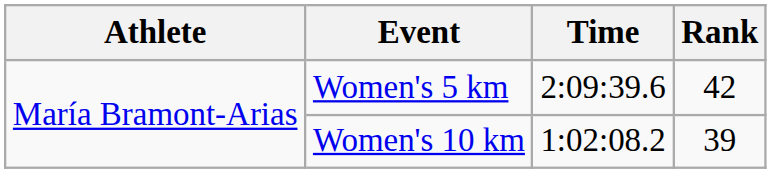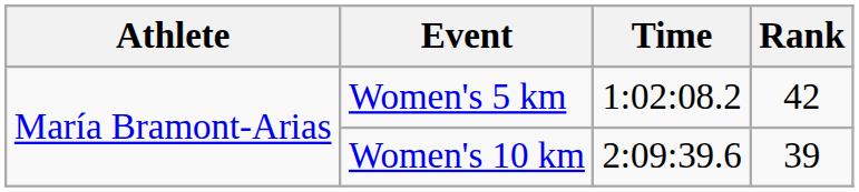Women's 5 km | Time: 2:09:39.6 -> 1:02:08.2
Women's 10 km | Time: 1:02:08.2 -> 2:09:39.6
